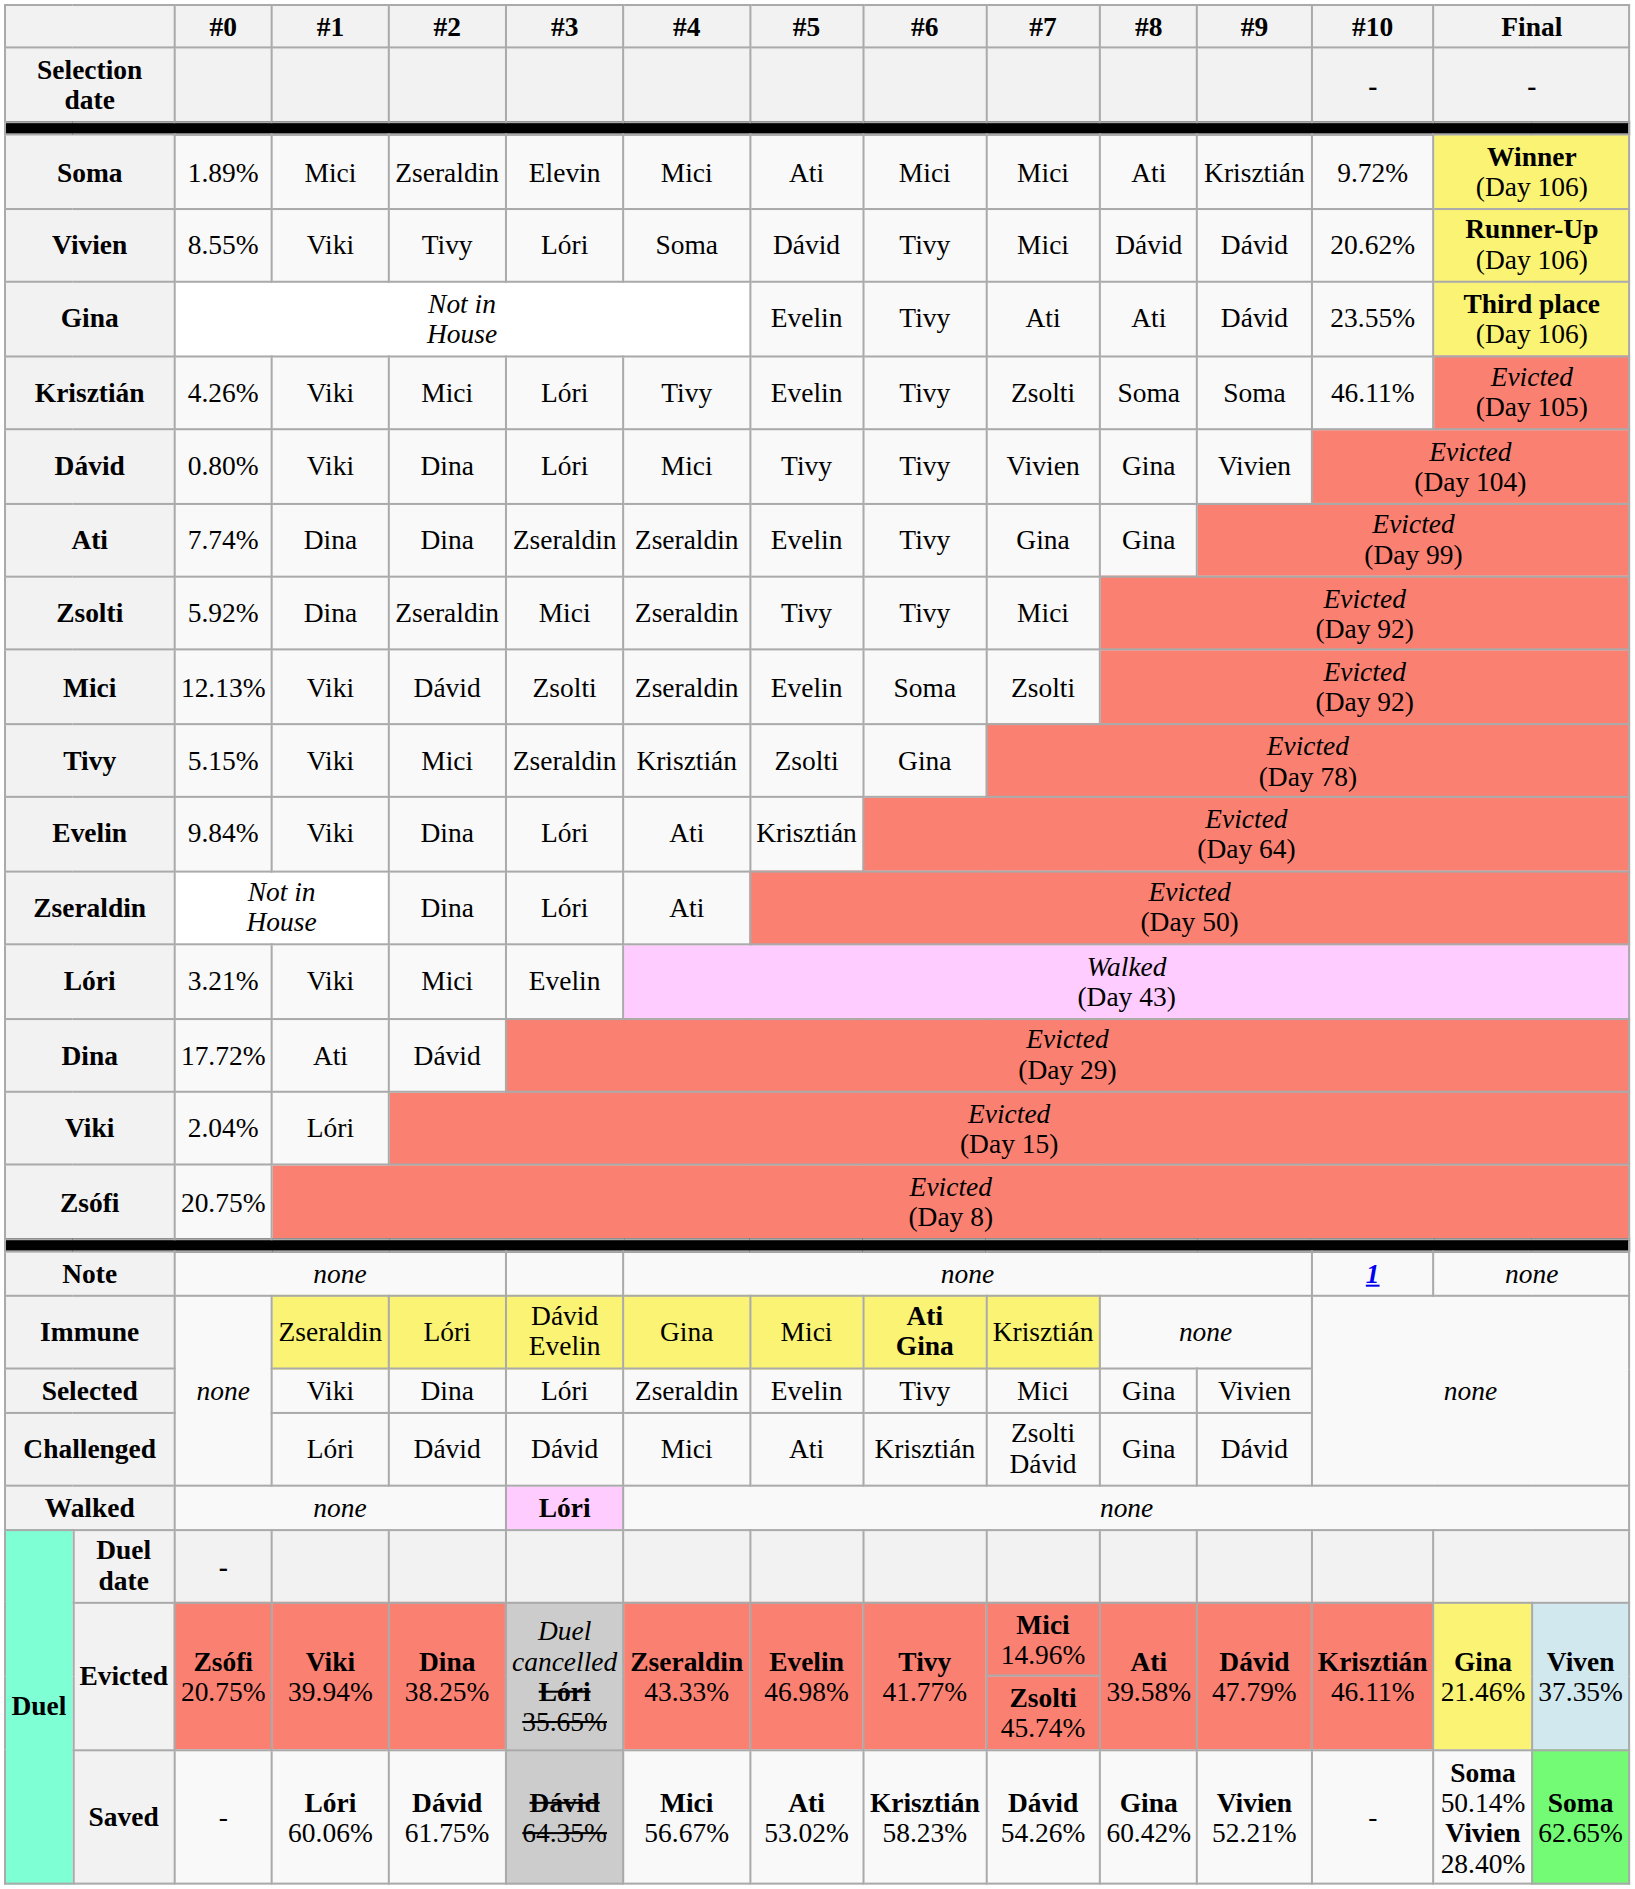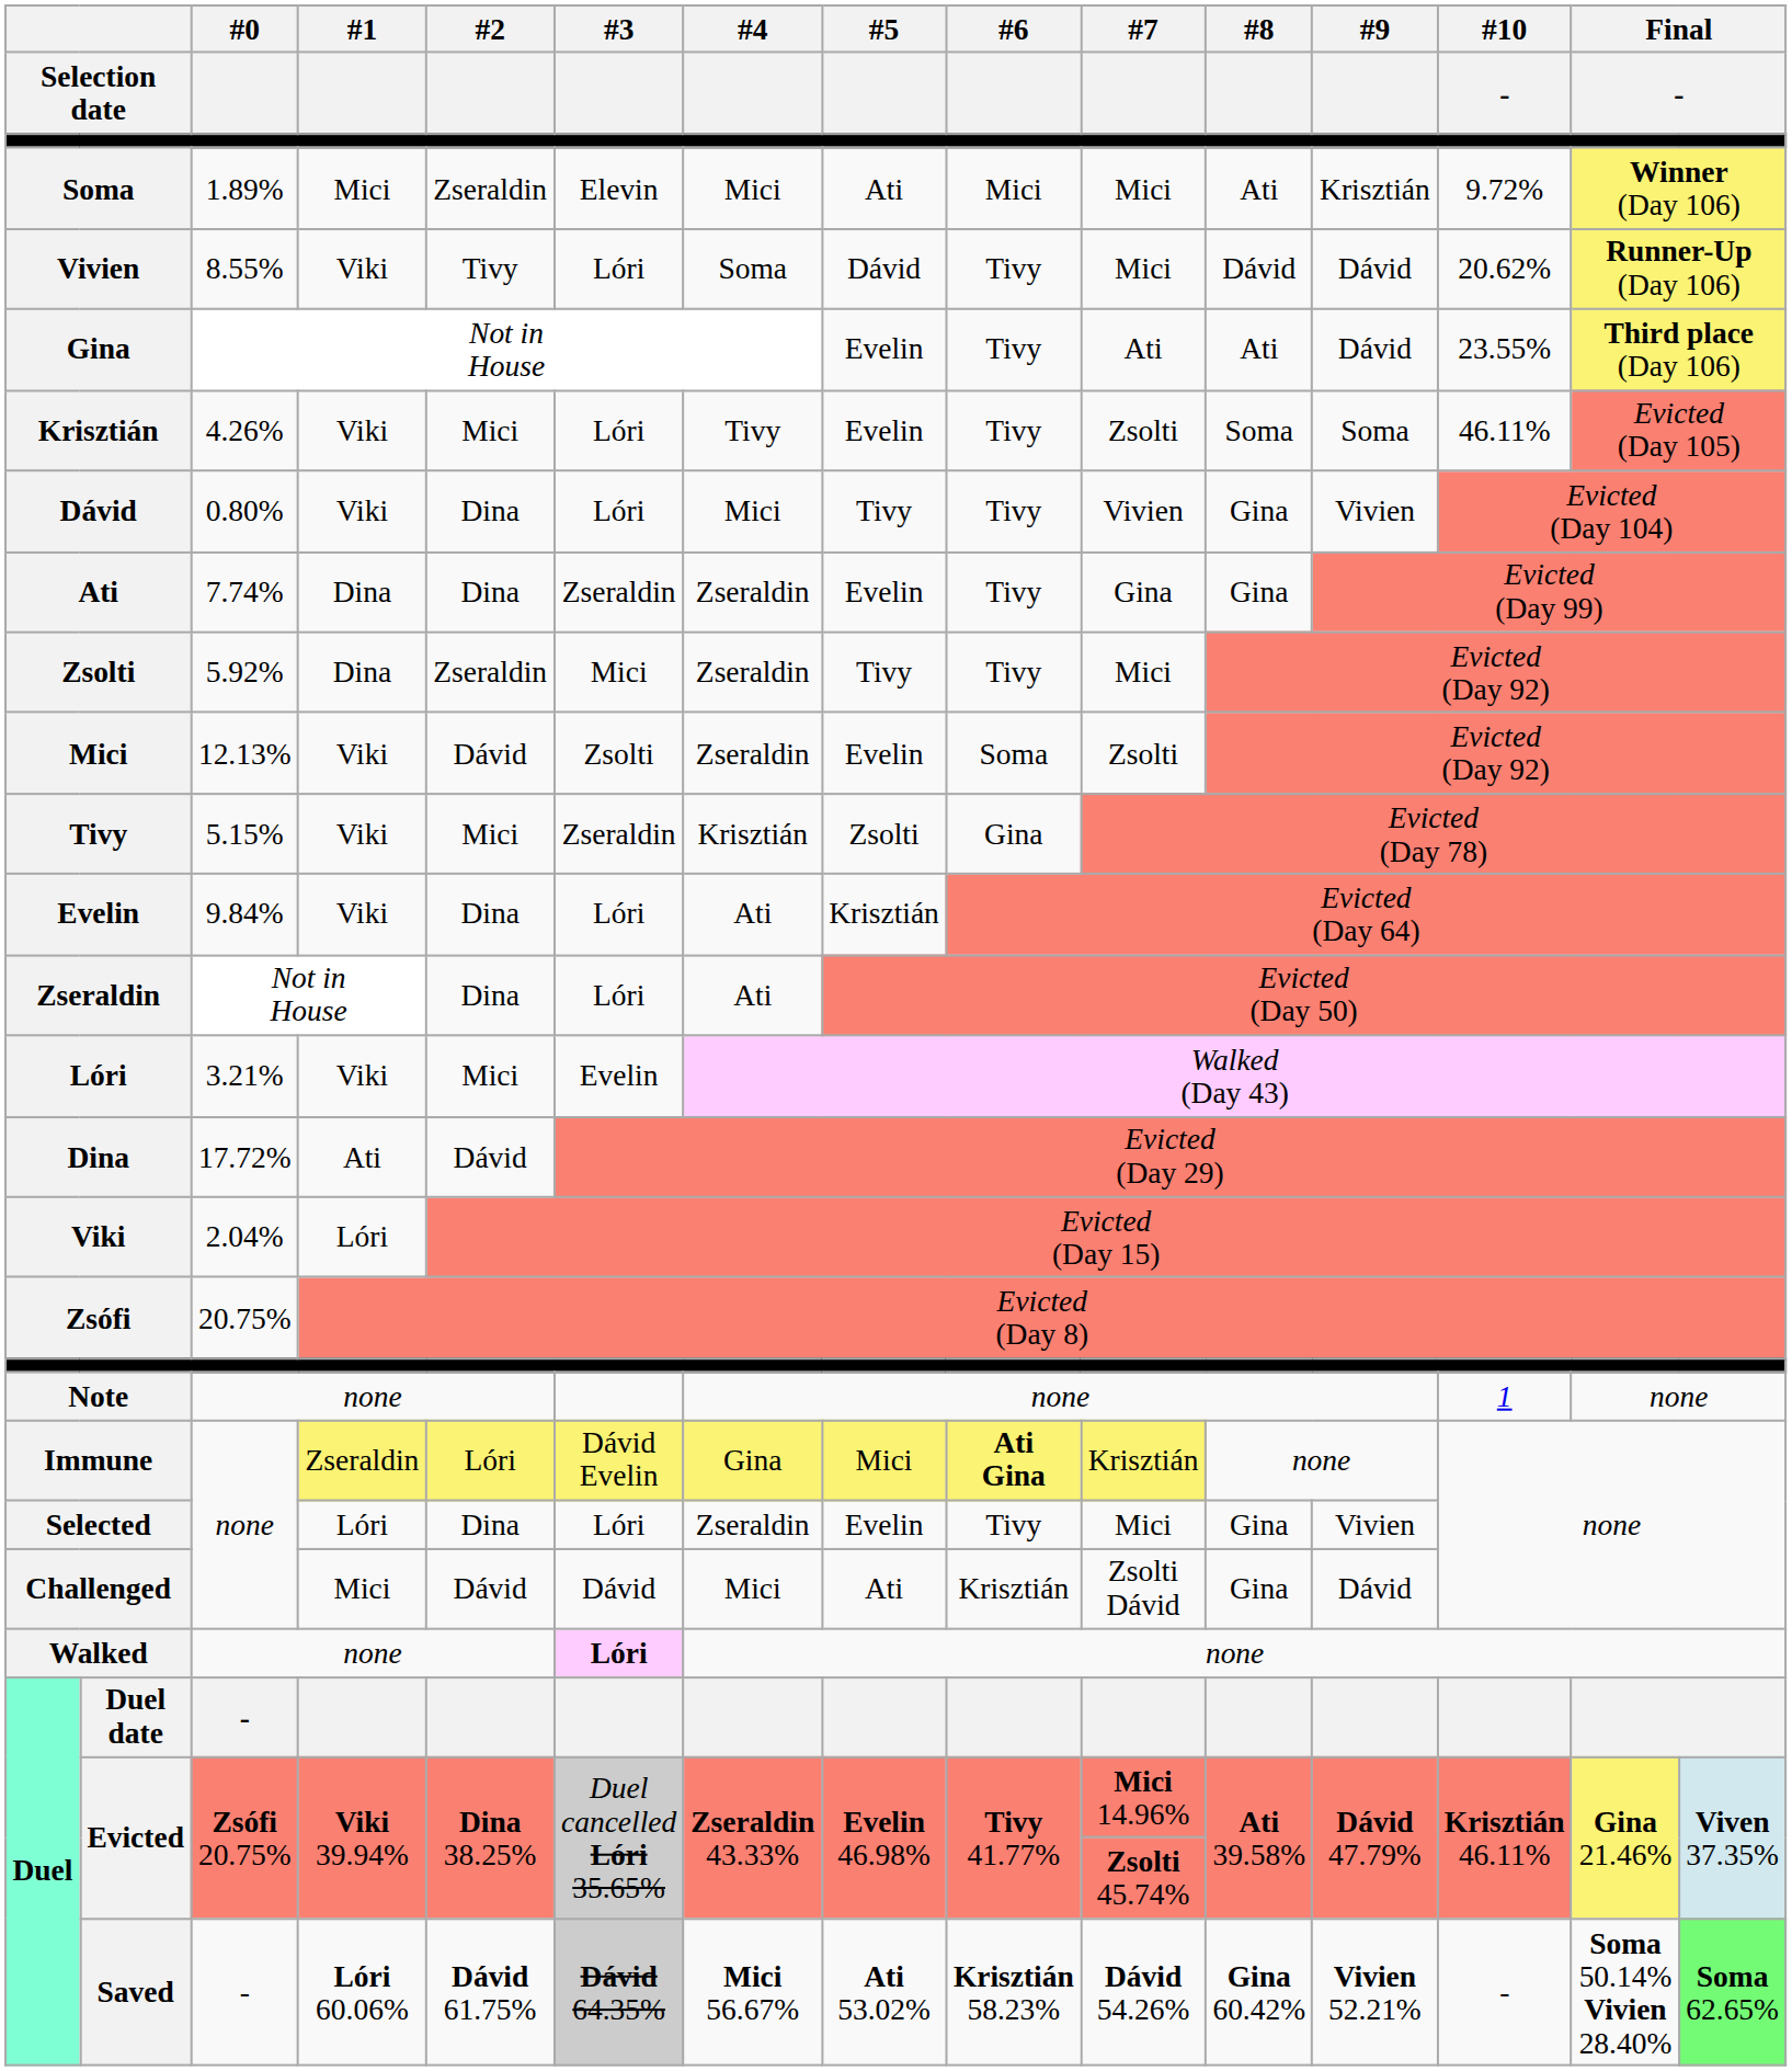Note | #10 / -: bold -> normal
Selected | #1: Viki -> Lóri
Challenged | #1: Lóri -> Mici
